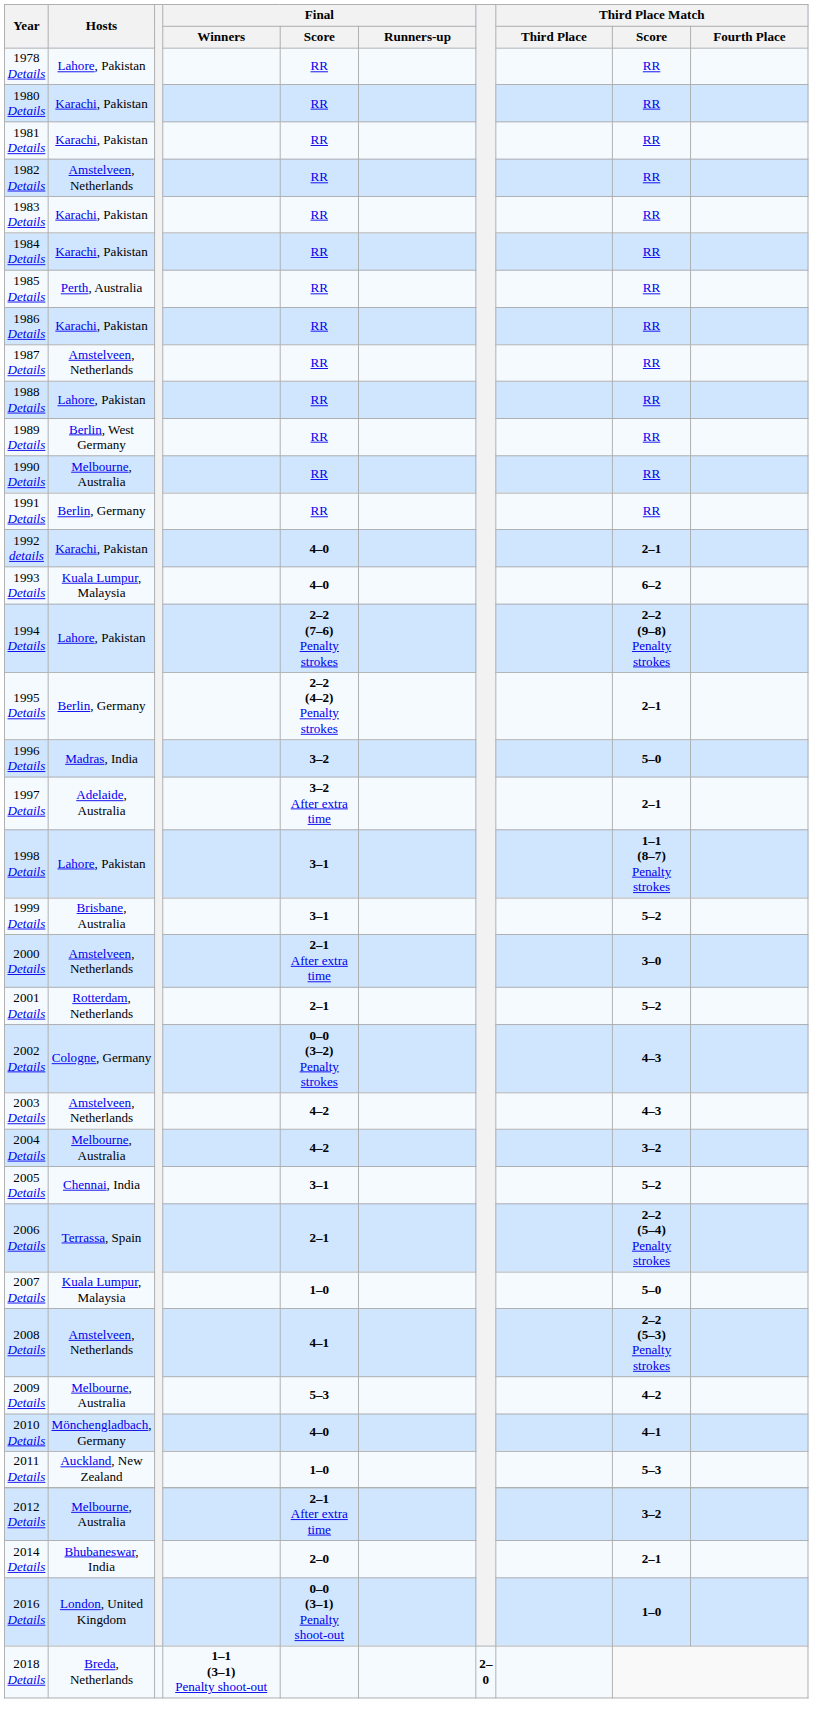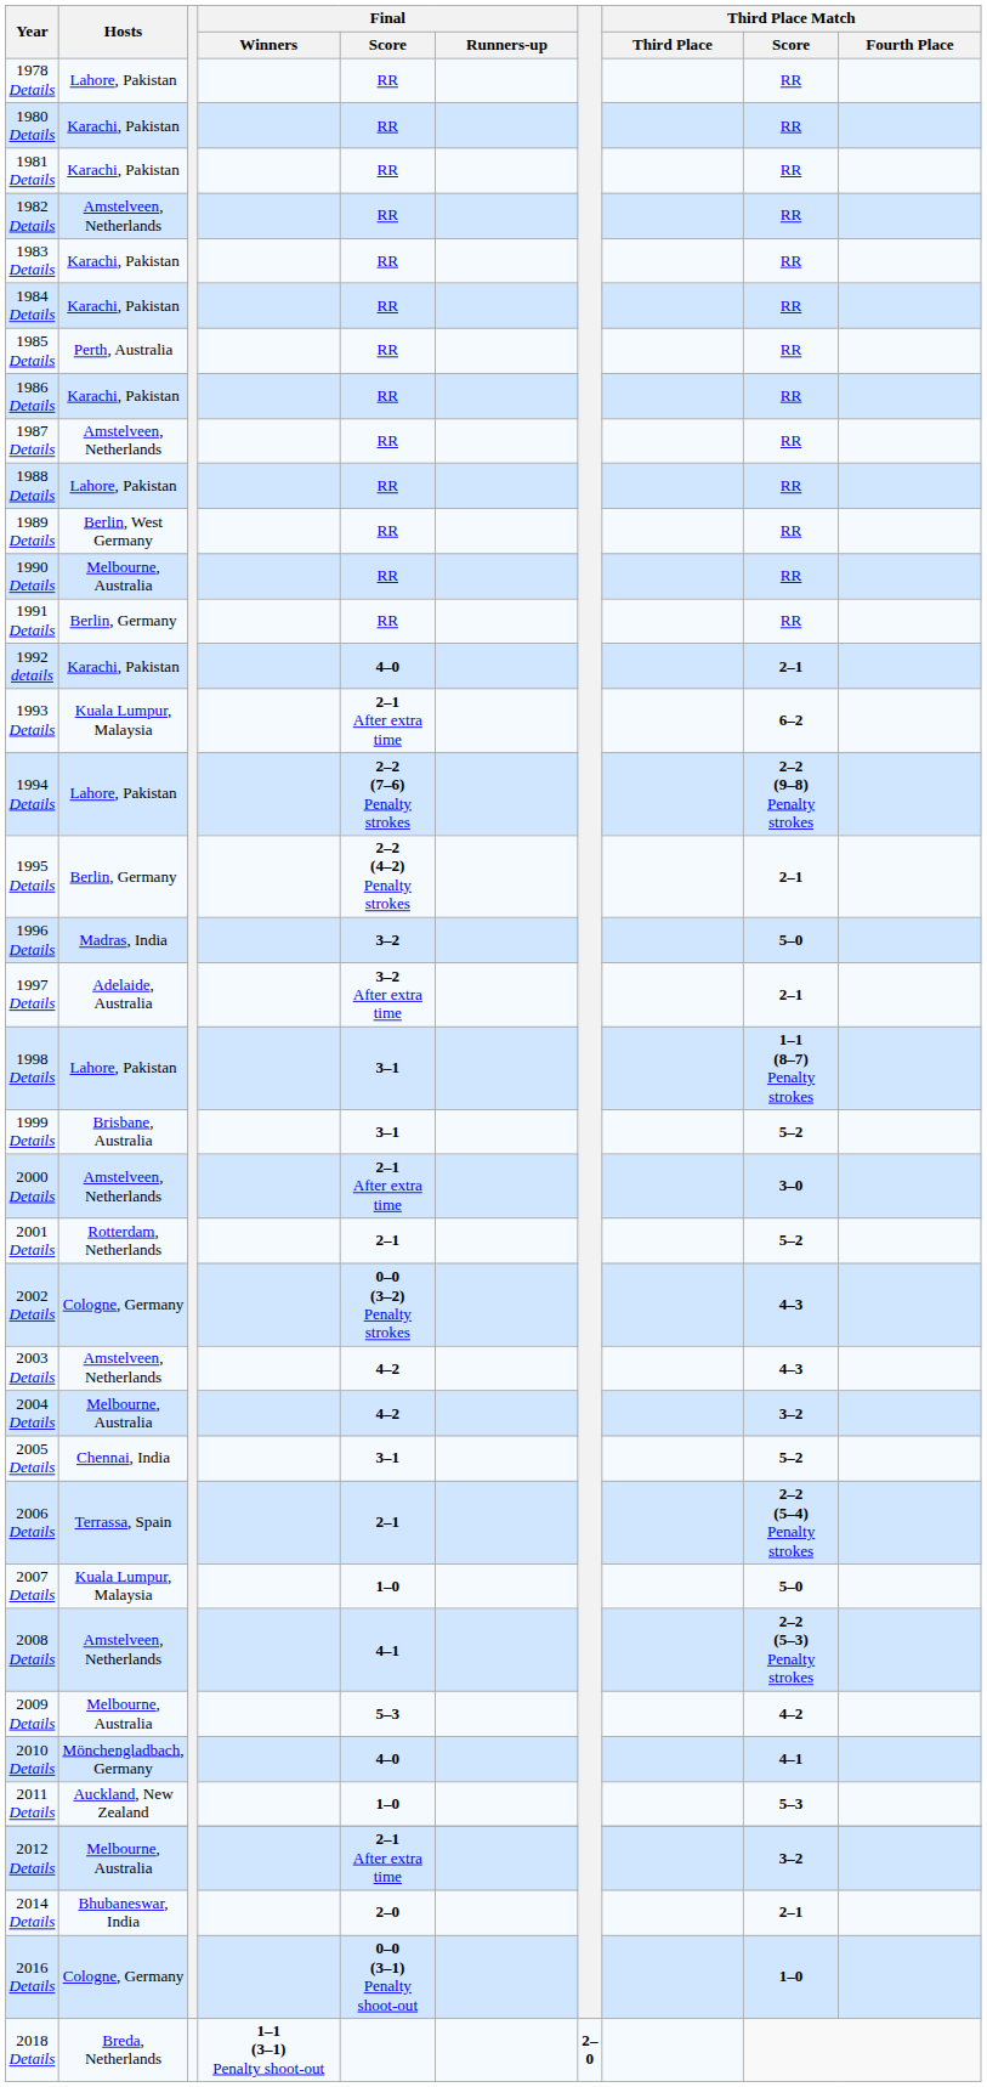1993 Details | Final / Score: 4–0 -> 2–1 After extra time
2016 Details | Hosts: London, United Kingdom -> Cologne, Germany
